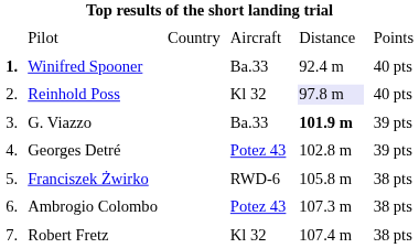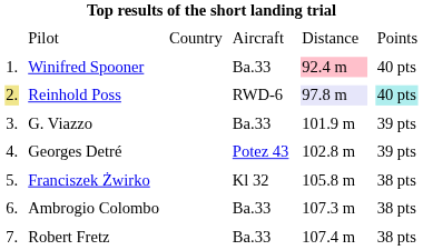Winifred Spooner | column 1: bold -> normal
Winifred Spooner | column 5: no background -> pink background
Reinhold Poss | column 1: no background -> khaki background
Reinhold Poss | column 4: Kl 32 -> RWD-6
Reinhold Poss | column 6: no background -> paleturquoise background
G. Viazzo | column 5: bold -> normal
Franciszek Żwirko | column 4: RWD-6 -> Kl 32
Ambrogio Colombo | column 4: Potez 43 -> Ba.33
Robert Fretz | column 4: Kl 32 -> Ba.33
